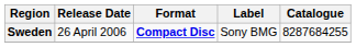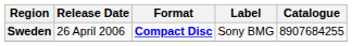Sweden | Catalogue: 8287684255 -> 8907684255
